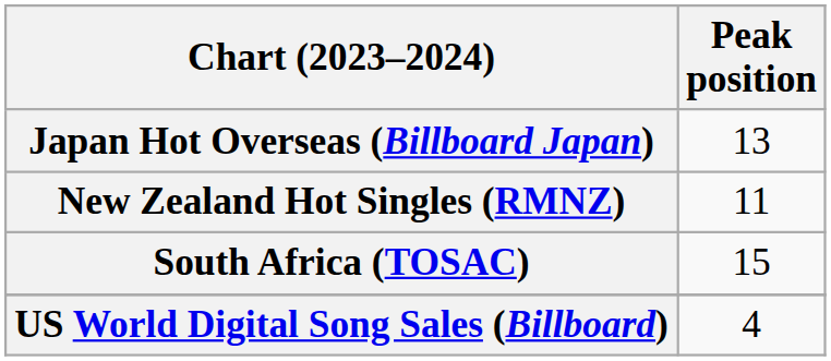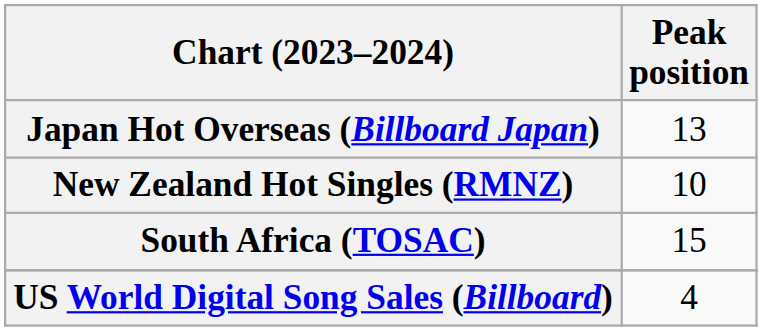New Zealand Hot Singles (RMNZ) | Peak position: 11 -> 10
